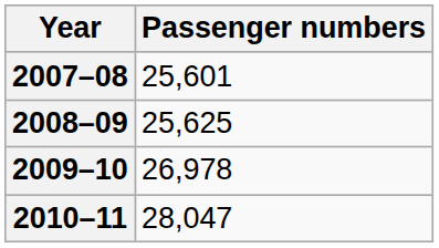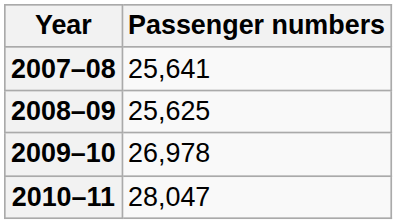2007–08 | Passenger numbers: 25,601 -> 25,641
